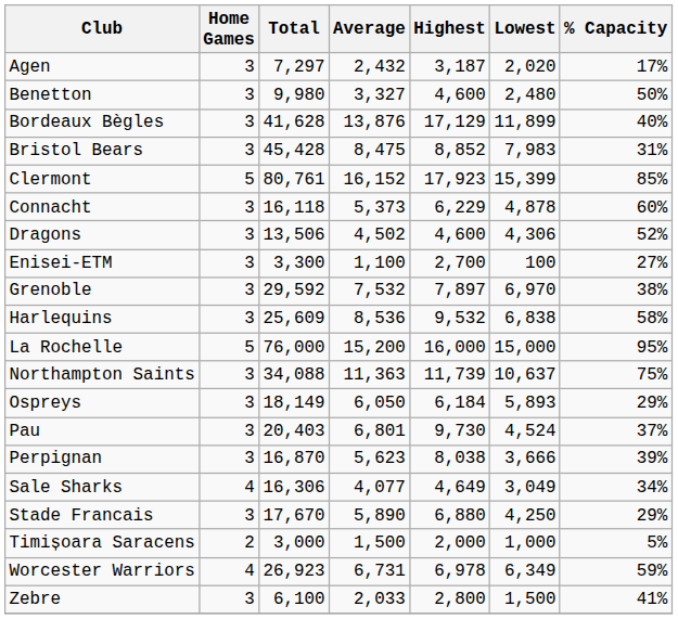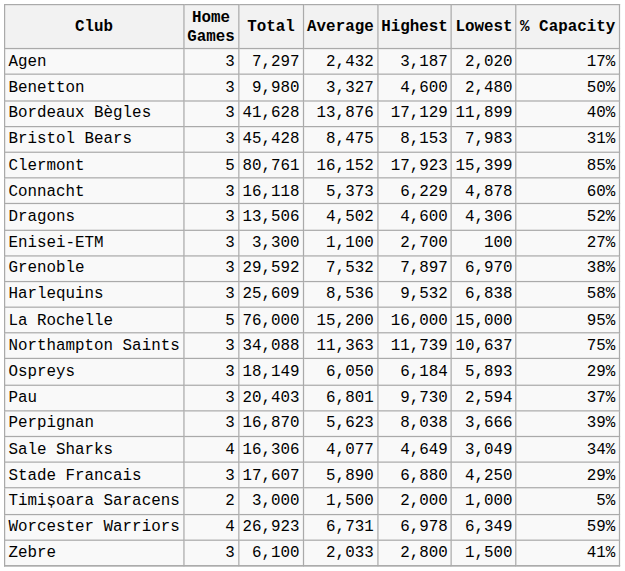Bristol Bears | Highest: 8,852 -> 8,153
Pau | Lowest: 4,524 -> 2,594
Stade Francais | Total: 17,670 -> 17,607
